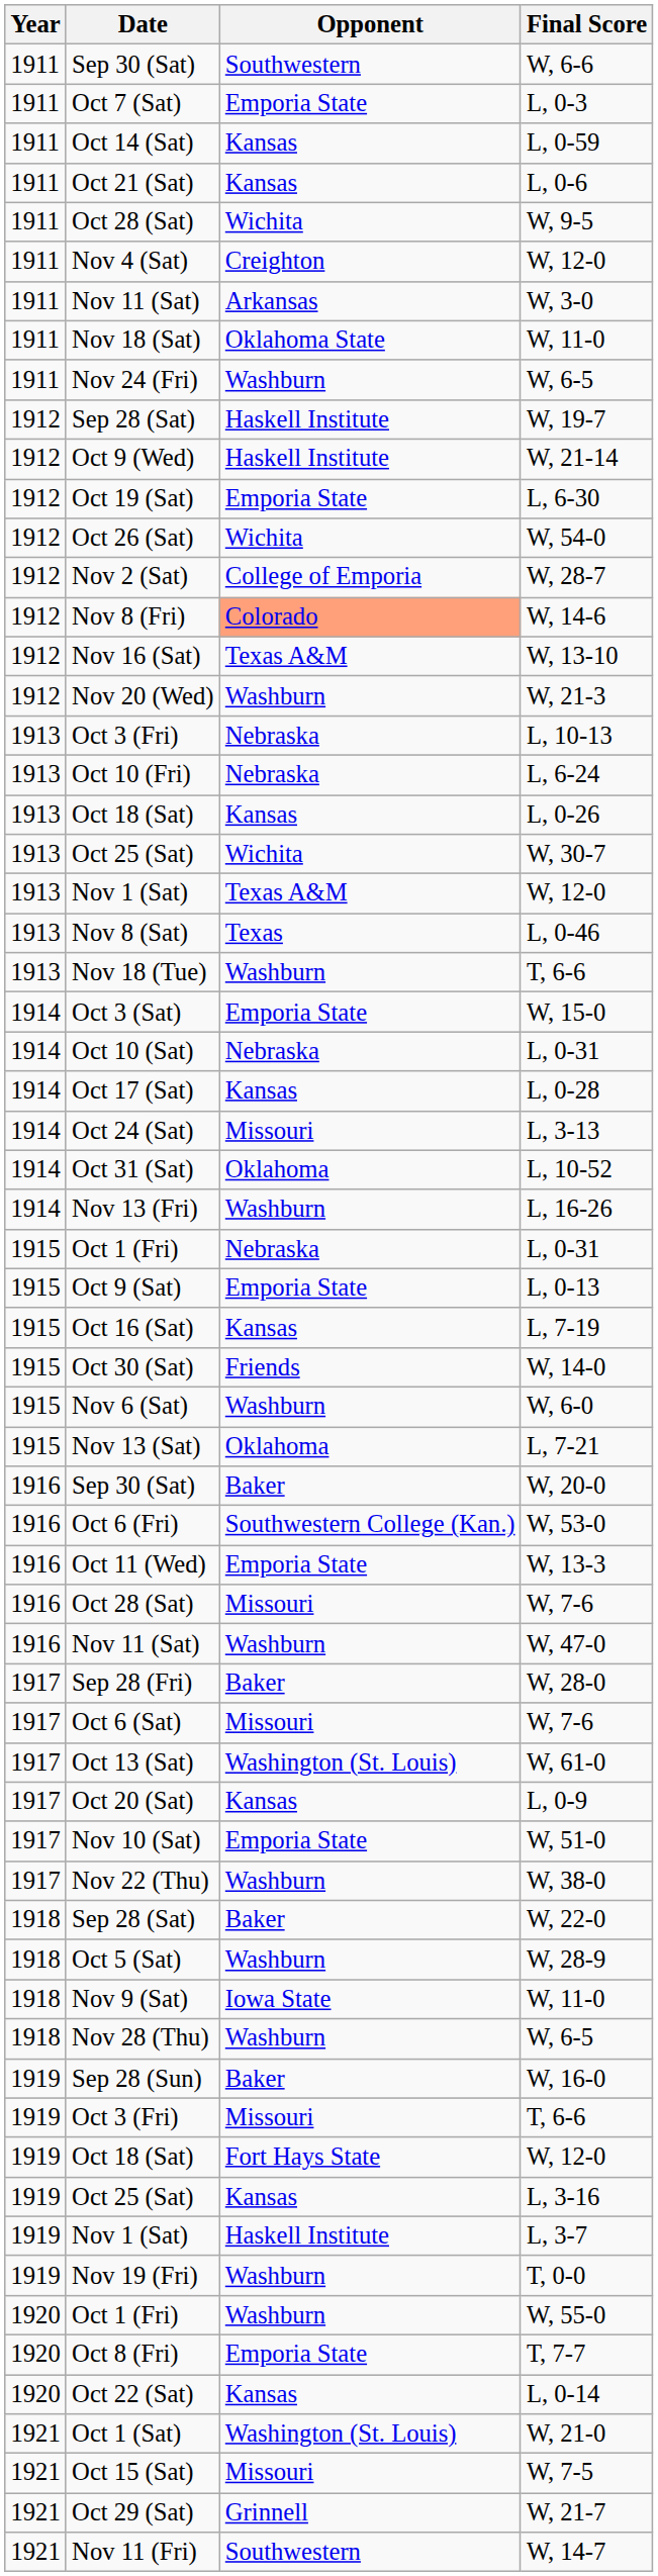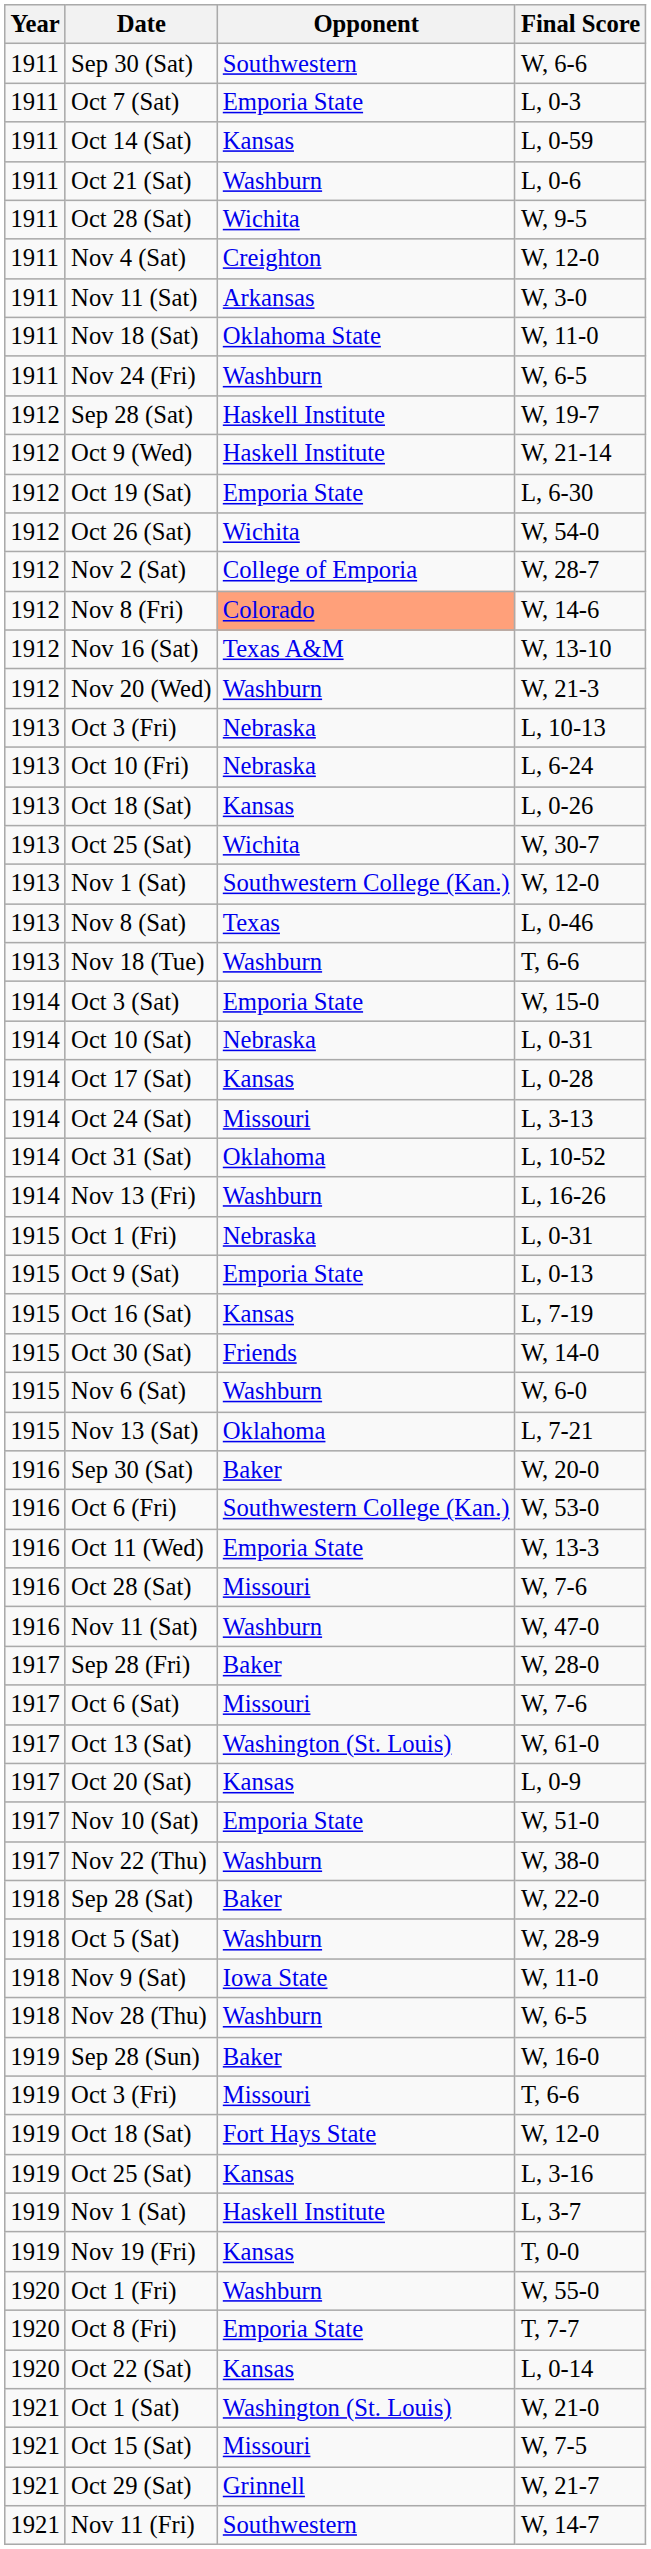L, 0-6 | Opponent: Kansas -> Washburn
Nov 1 (Sat) / W, 12-0 | Opponent: Texas A&M -> Southwestern College (Kan.)
T, 0-0 | Opponent: Washburn -> Kansas
